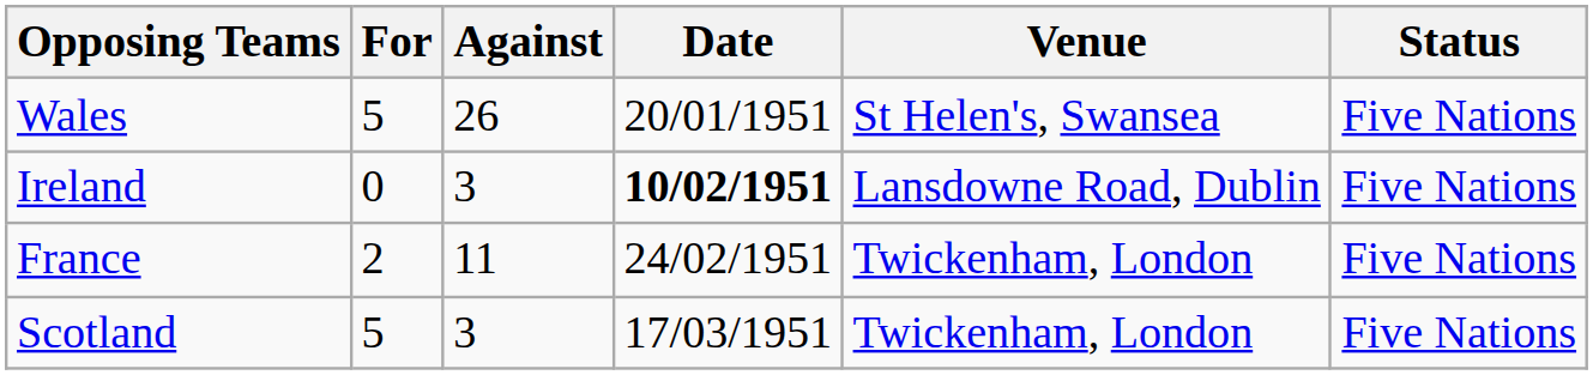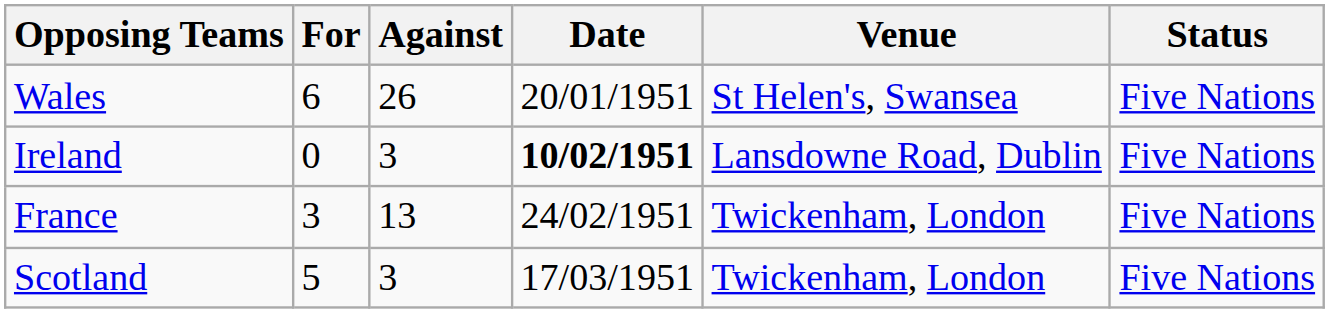Wales | For: 5 -> 6
France | For: 2 -> 3
France | Against: 11 -> 13
